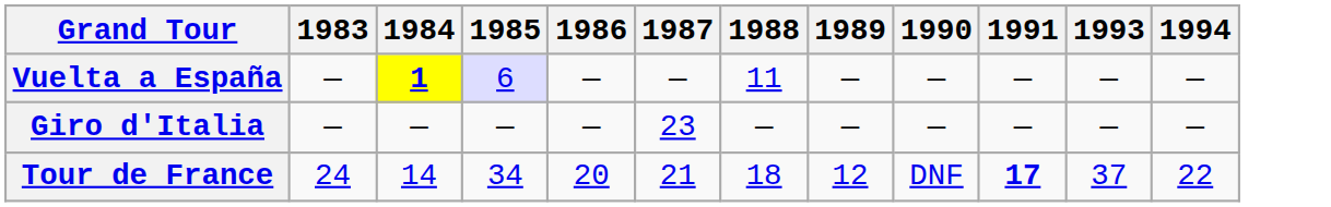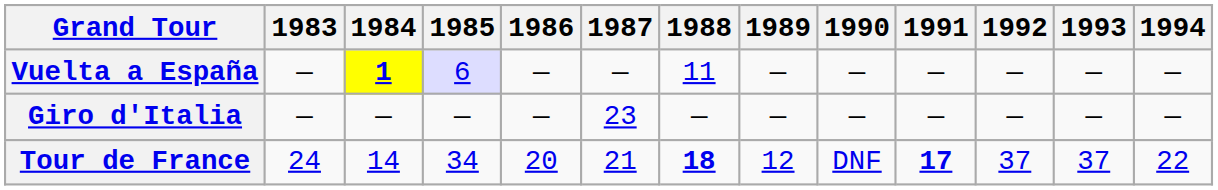+ column: 1992 | — | — | 37
Tour de France | 1988: normal -> bold
